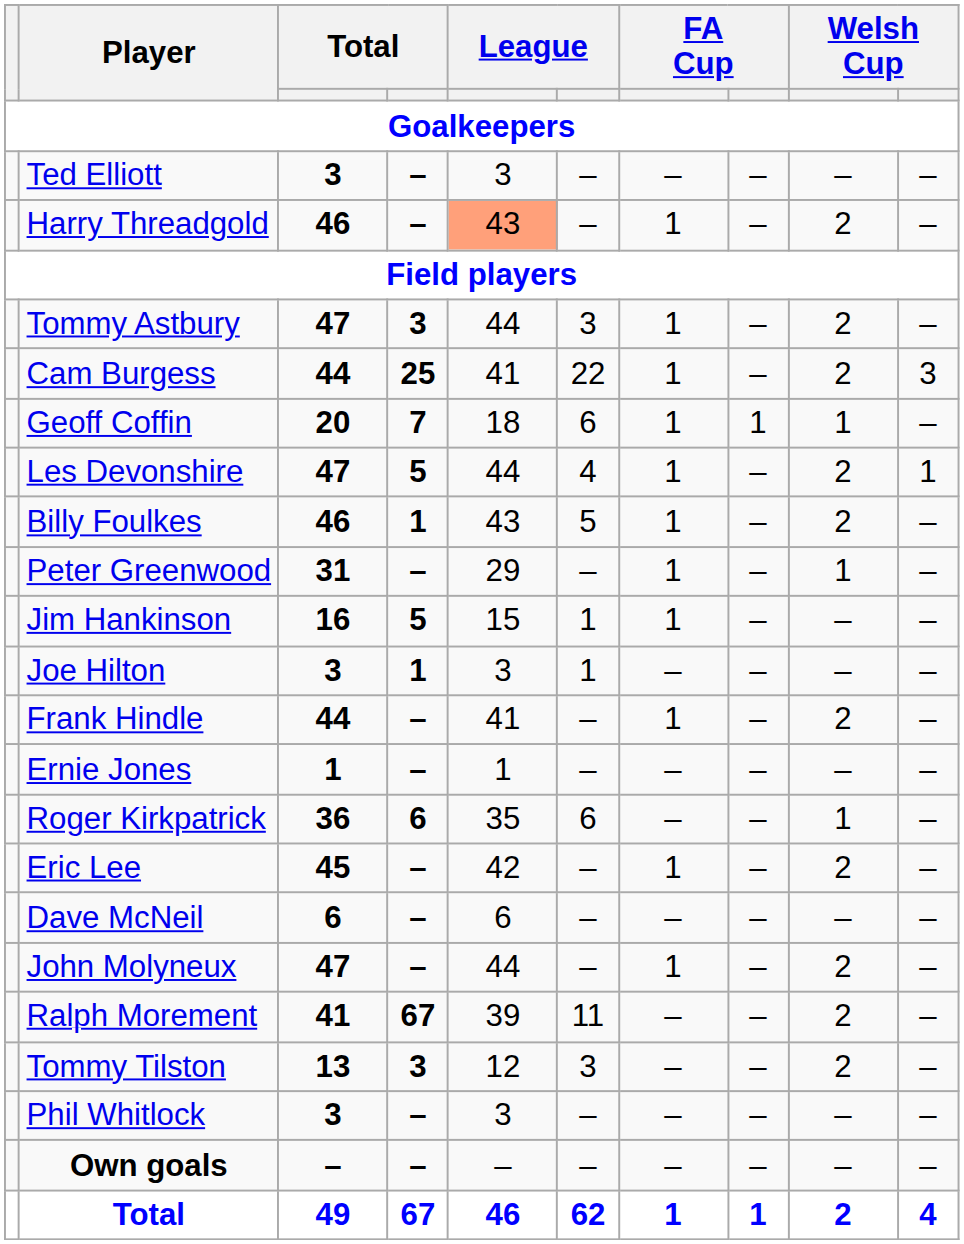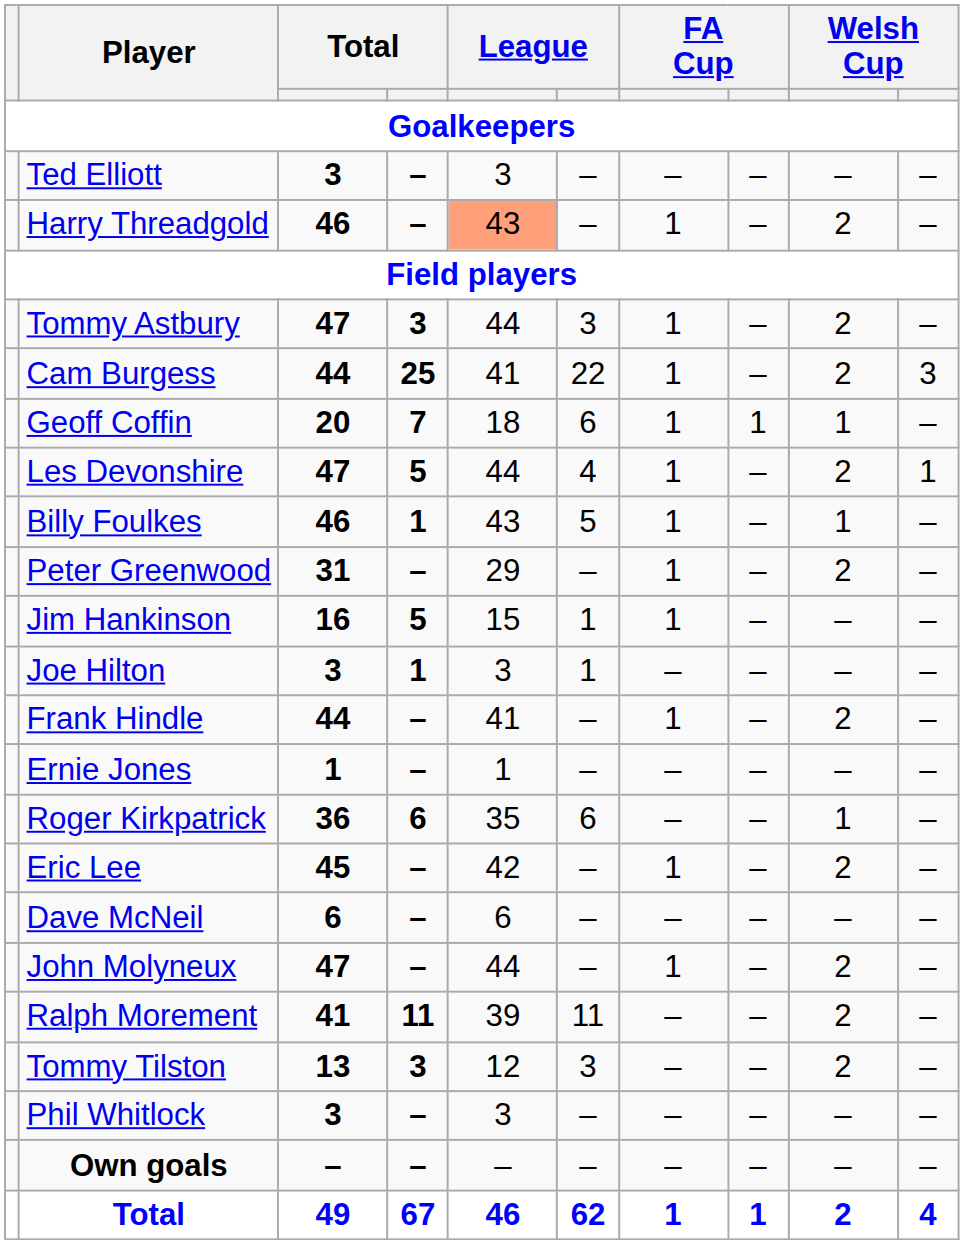Billy Foulkes | column 9: 2 -> 1
Peter Greenwood | column 9: 1 -> 2
Ralph Morement | column 4: 67 -> 11
